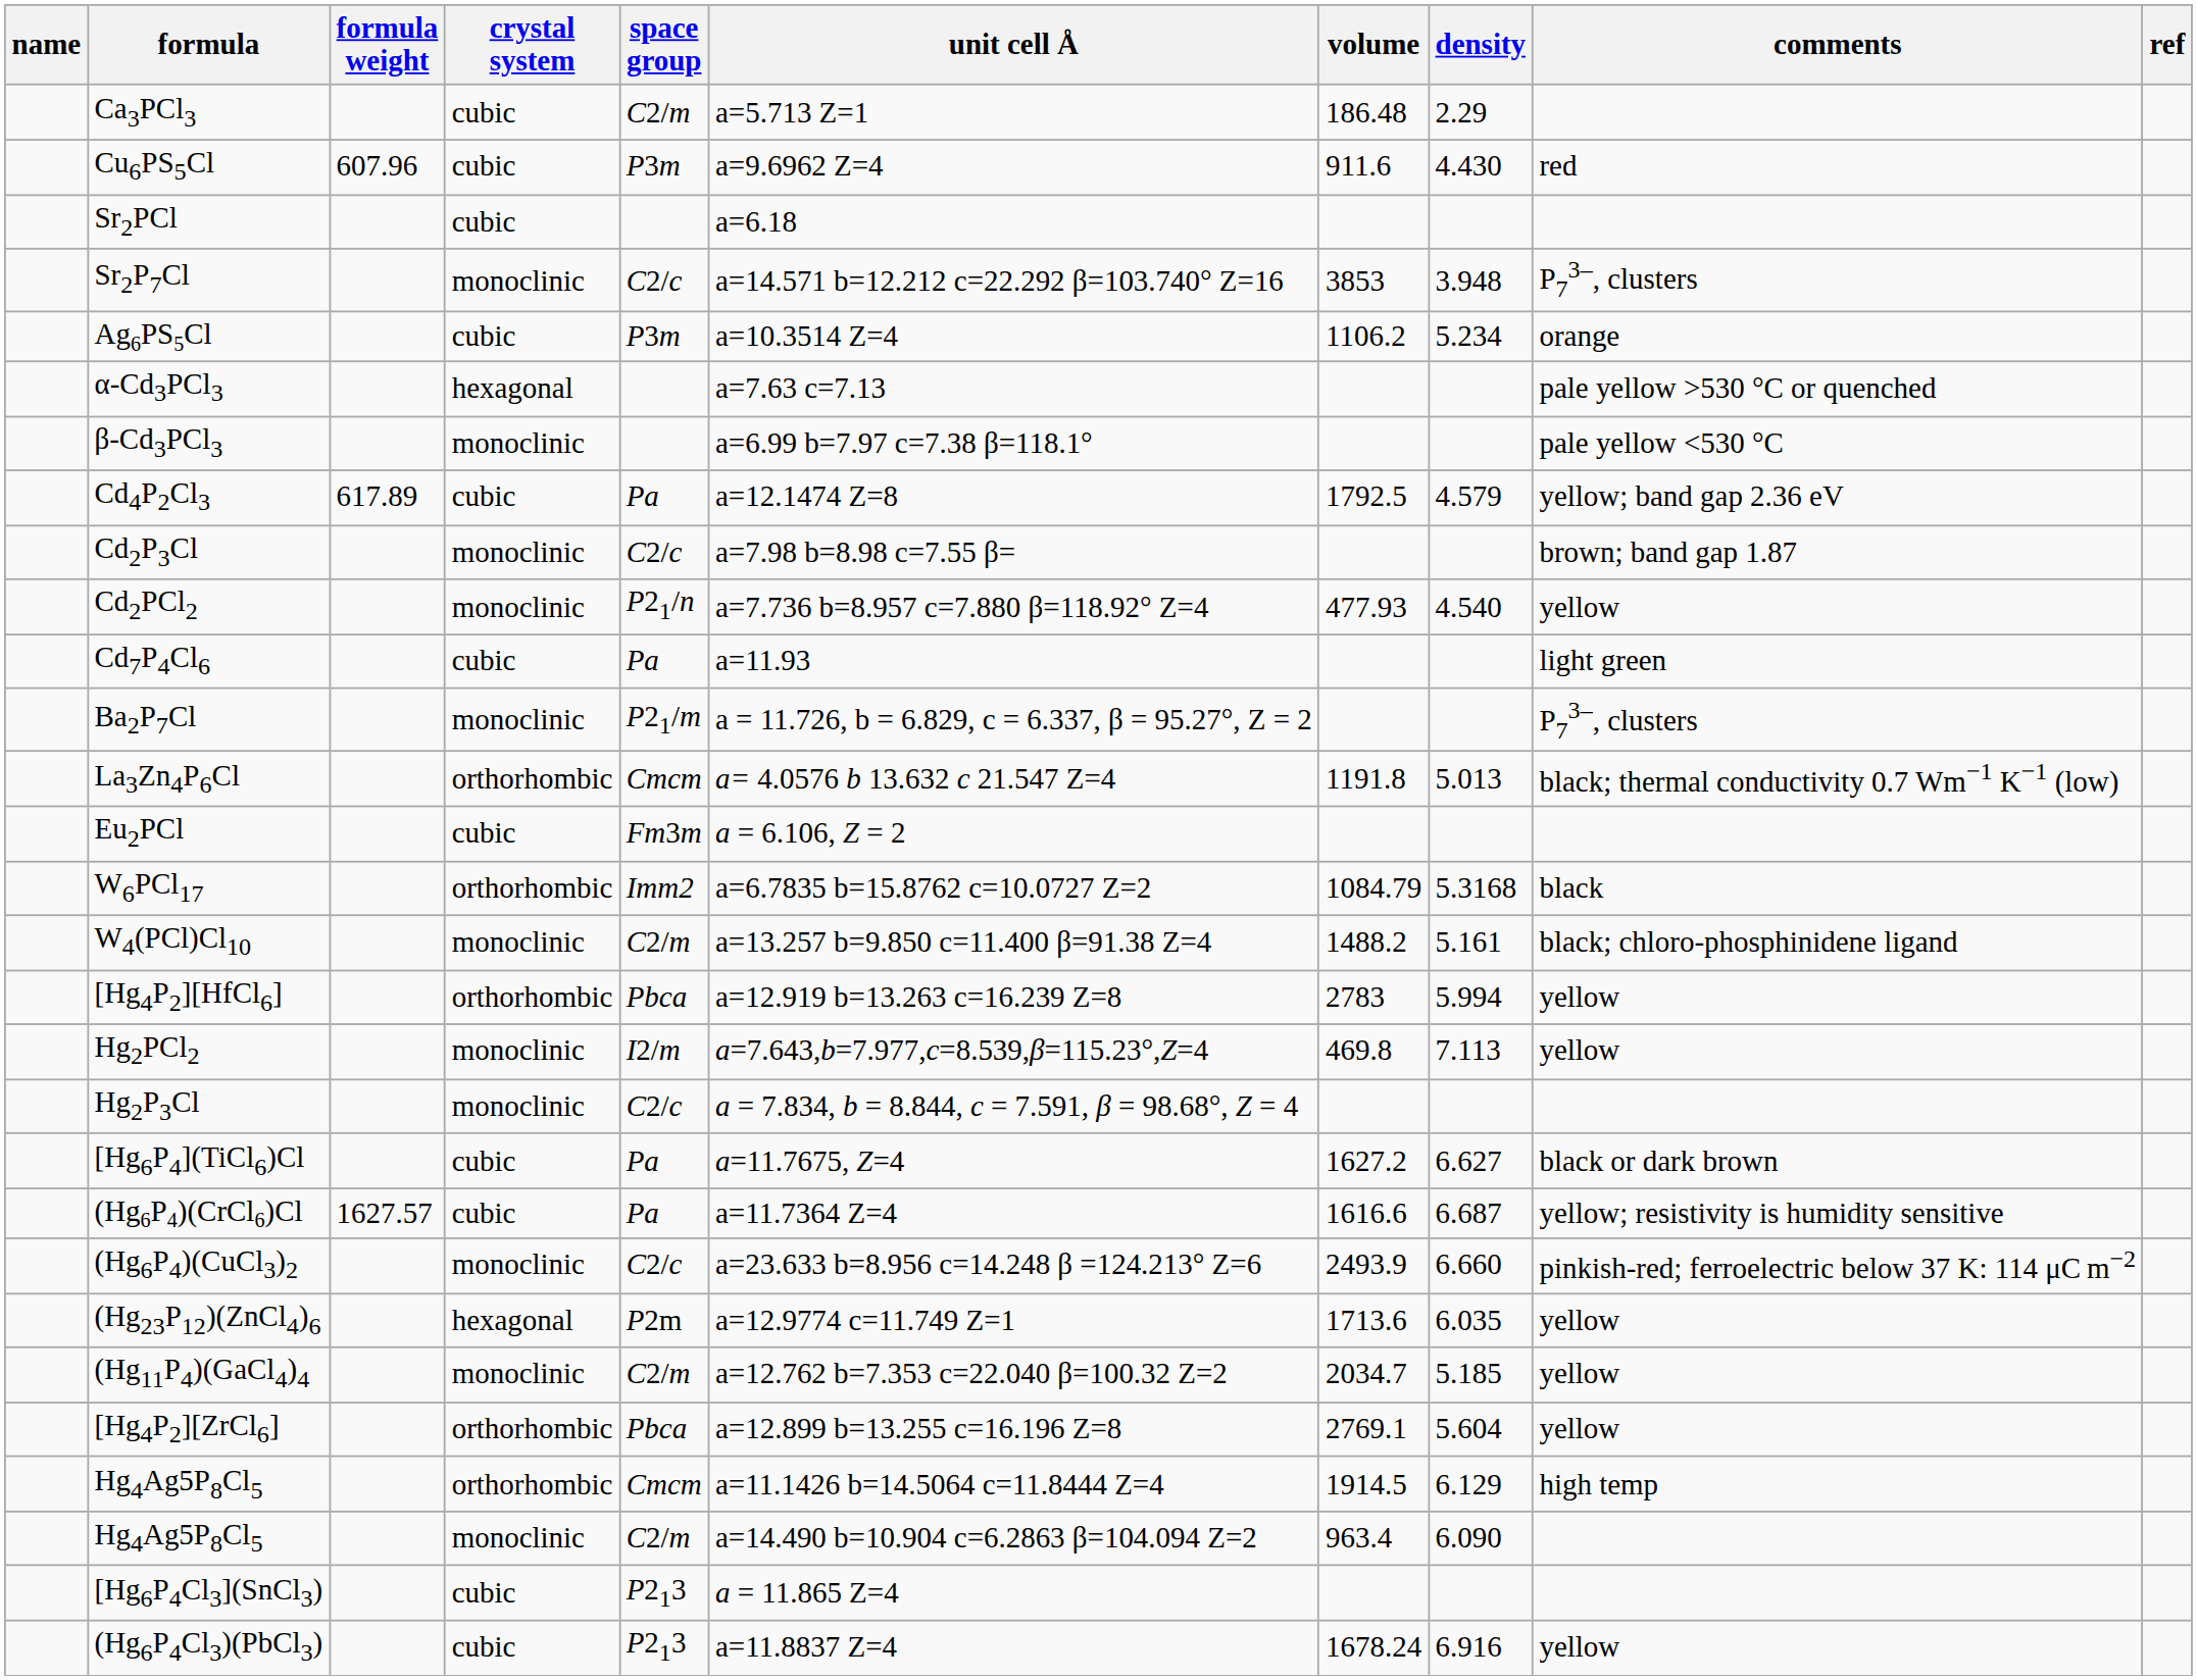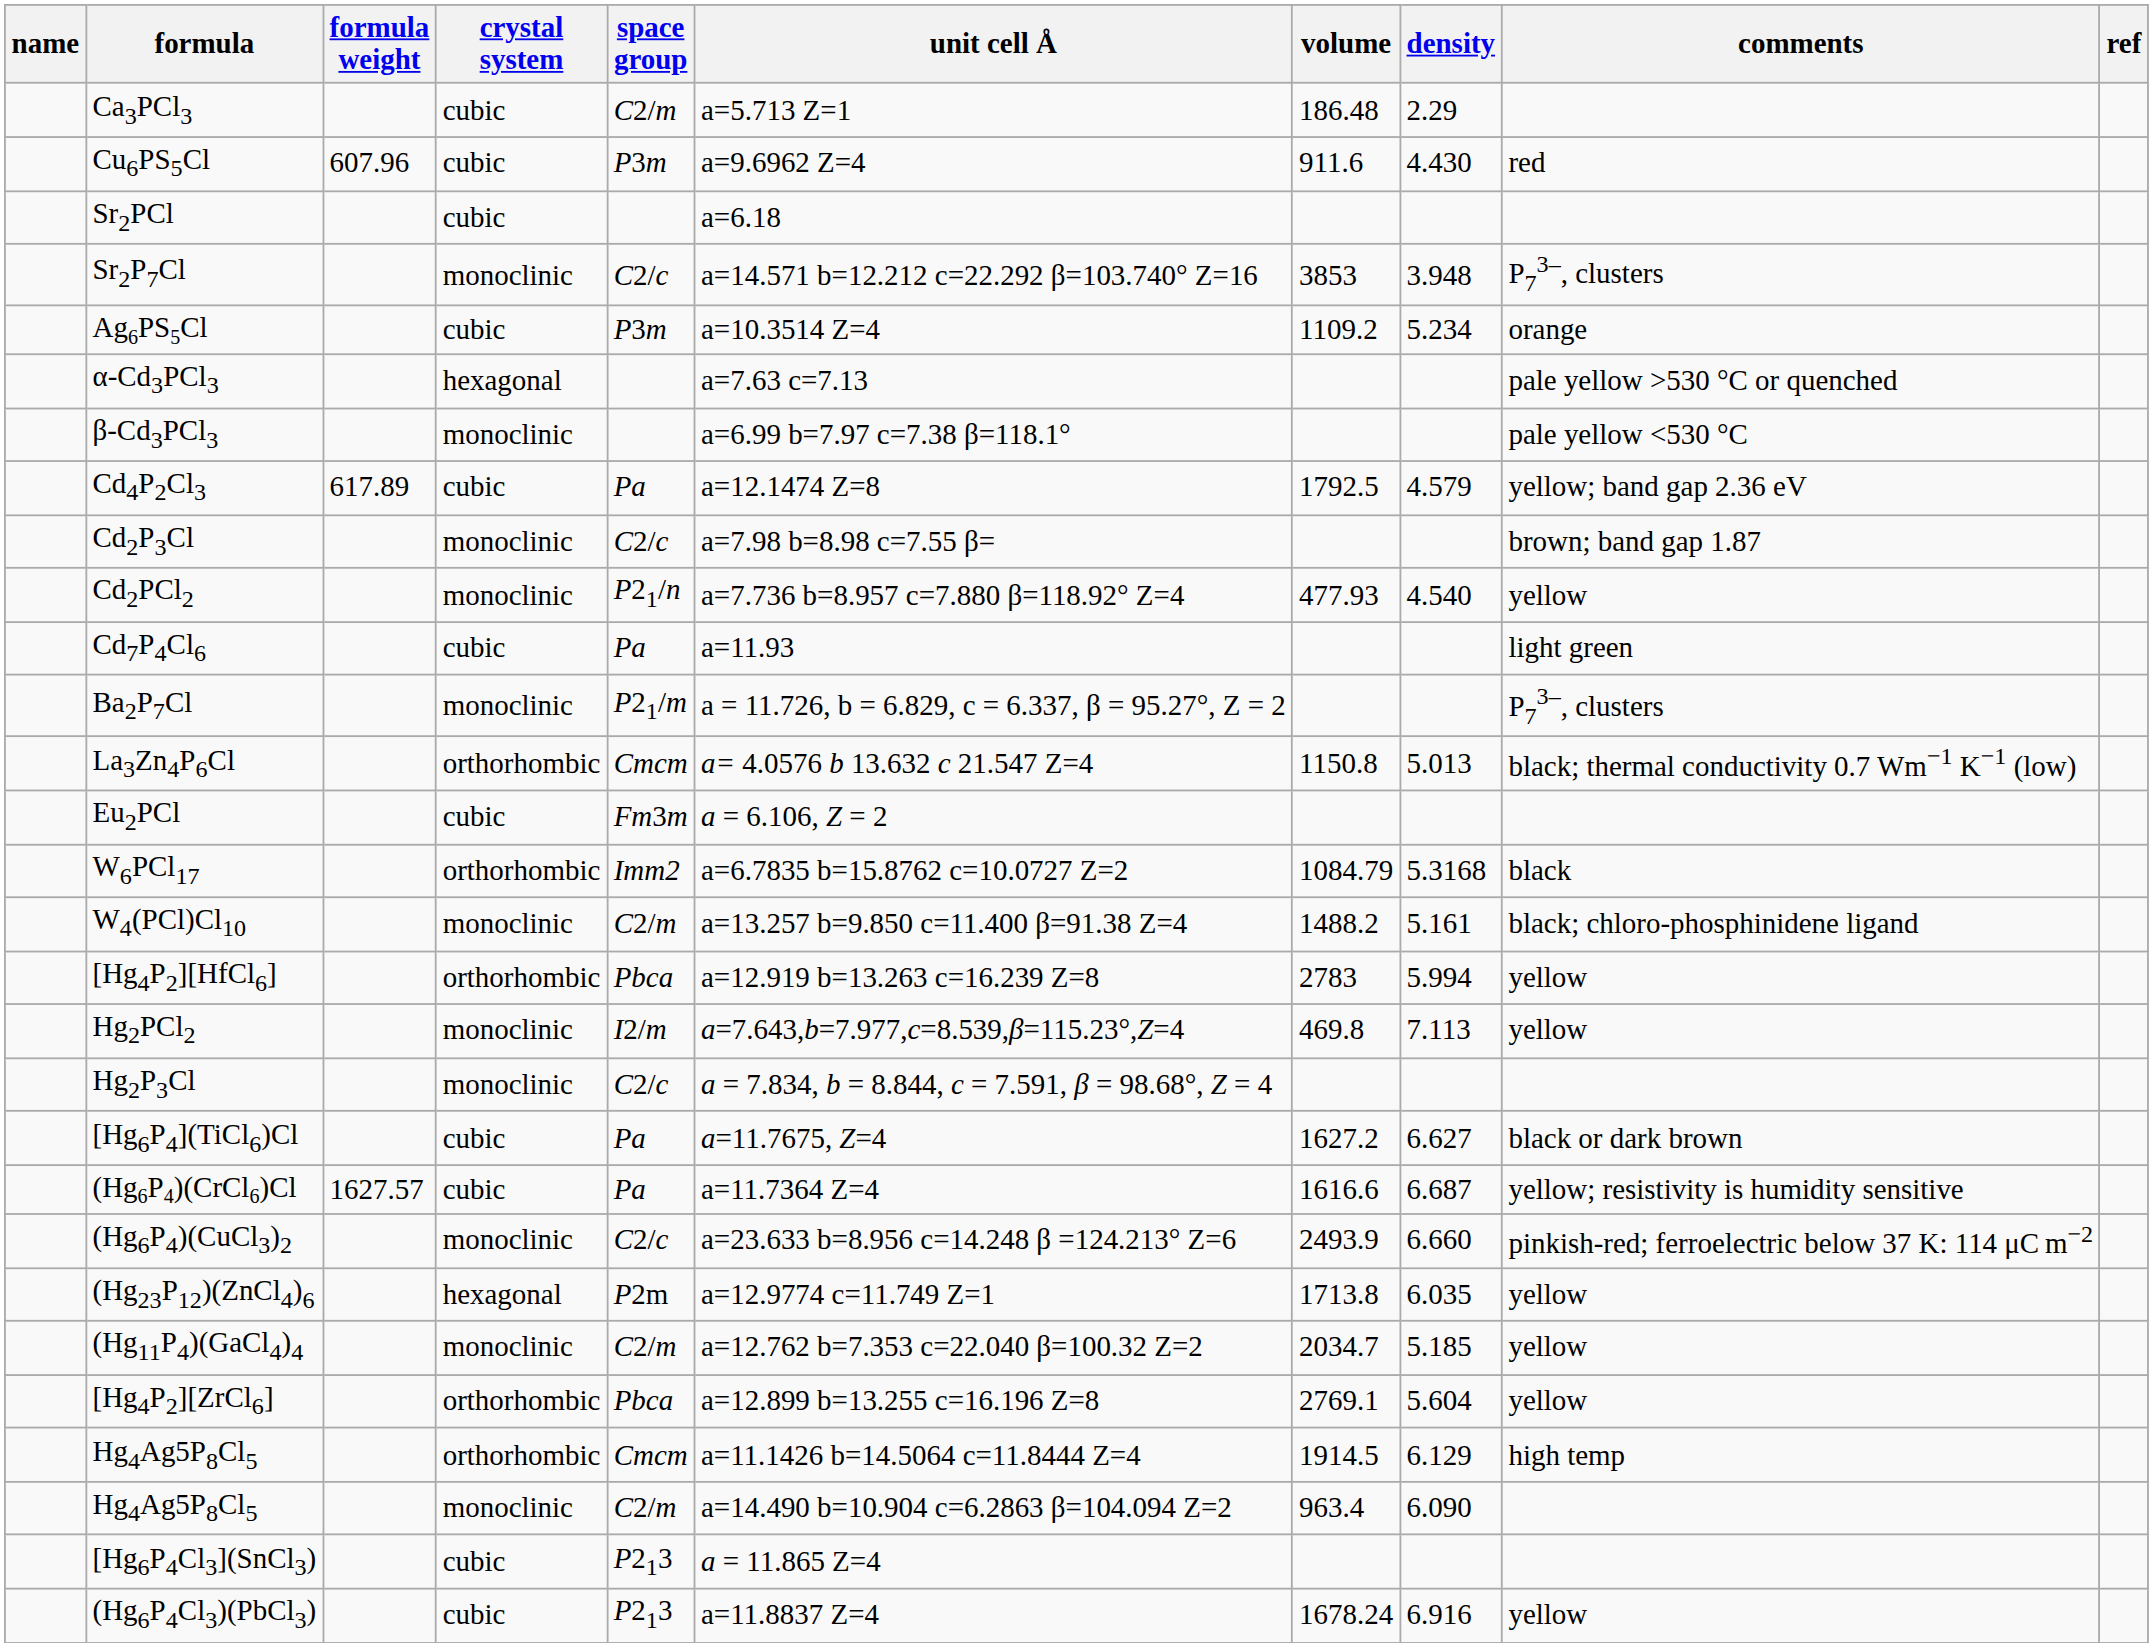Ag6PS5Cl | volume: 1106.2 -> 1109.2
La3Zn4P6Cl | volume: 1191.8 -> 1150.8
(Hg23P12)(ZnCl4)6 | volume: 1713.6 -> 1713.8
